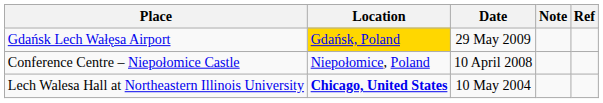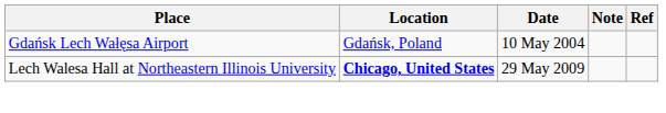Gdańsk Lech Wałęsa Airport | Location: gold background -> no background
Gdańsk Lech Wałęsa Airport | Date: 29 May 2009 -> 10 May 2004
- row: Conference Centre – Niepołomice Castle | Niepołomice, Poland | 10 April 2008
Lech Walesa Hall at Northeastern Illinois University | Date: 10 May 2004 -> 29 May 2009
